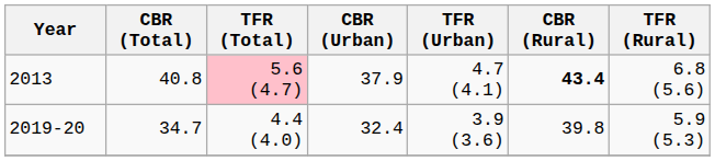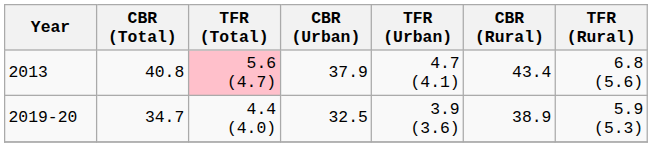2013 | CBR (Rural): bold -> normal
2019-20 | CBR (Urban): 32.4 -> 32.5
2019-20 | CBR (Rural): 39.8 -> 38.9
